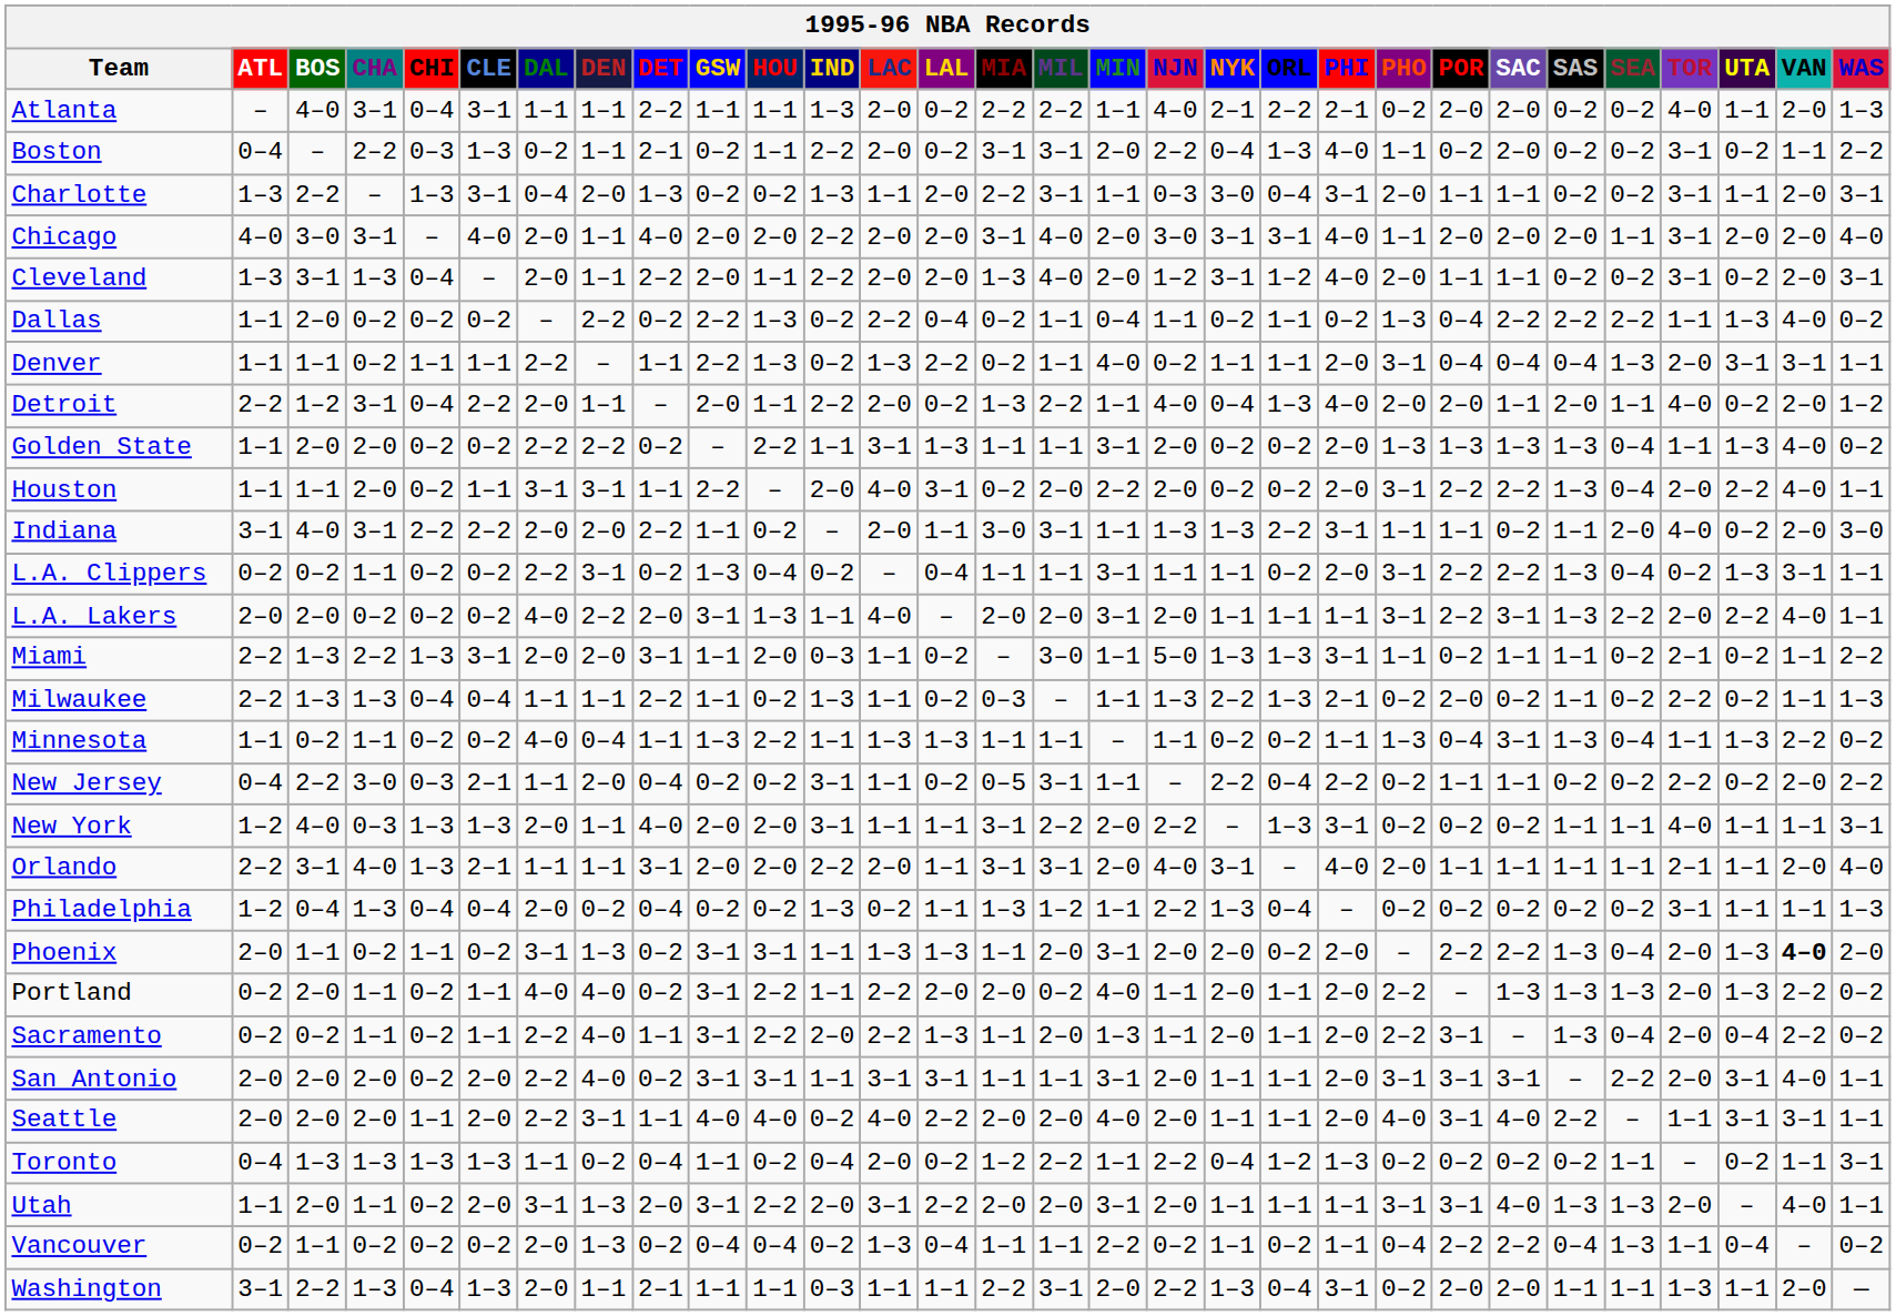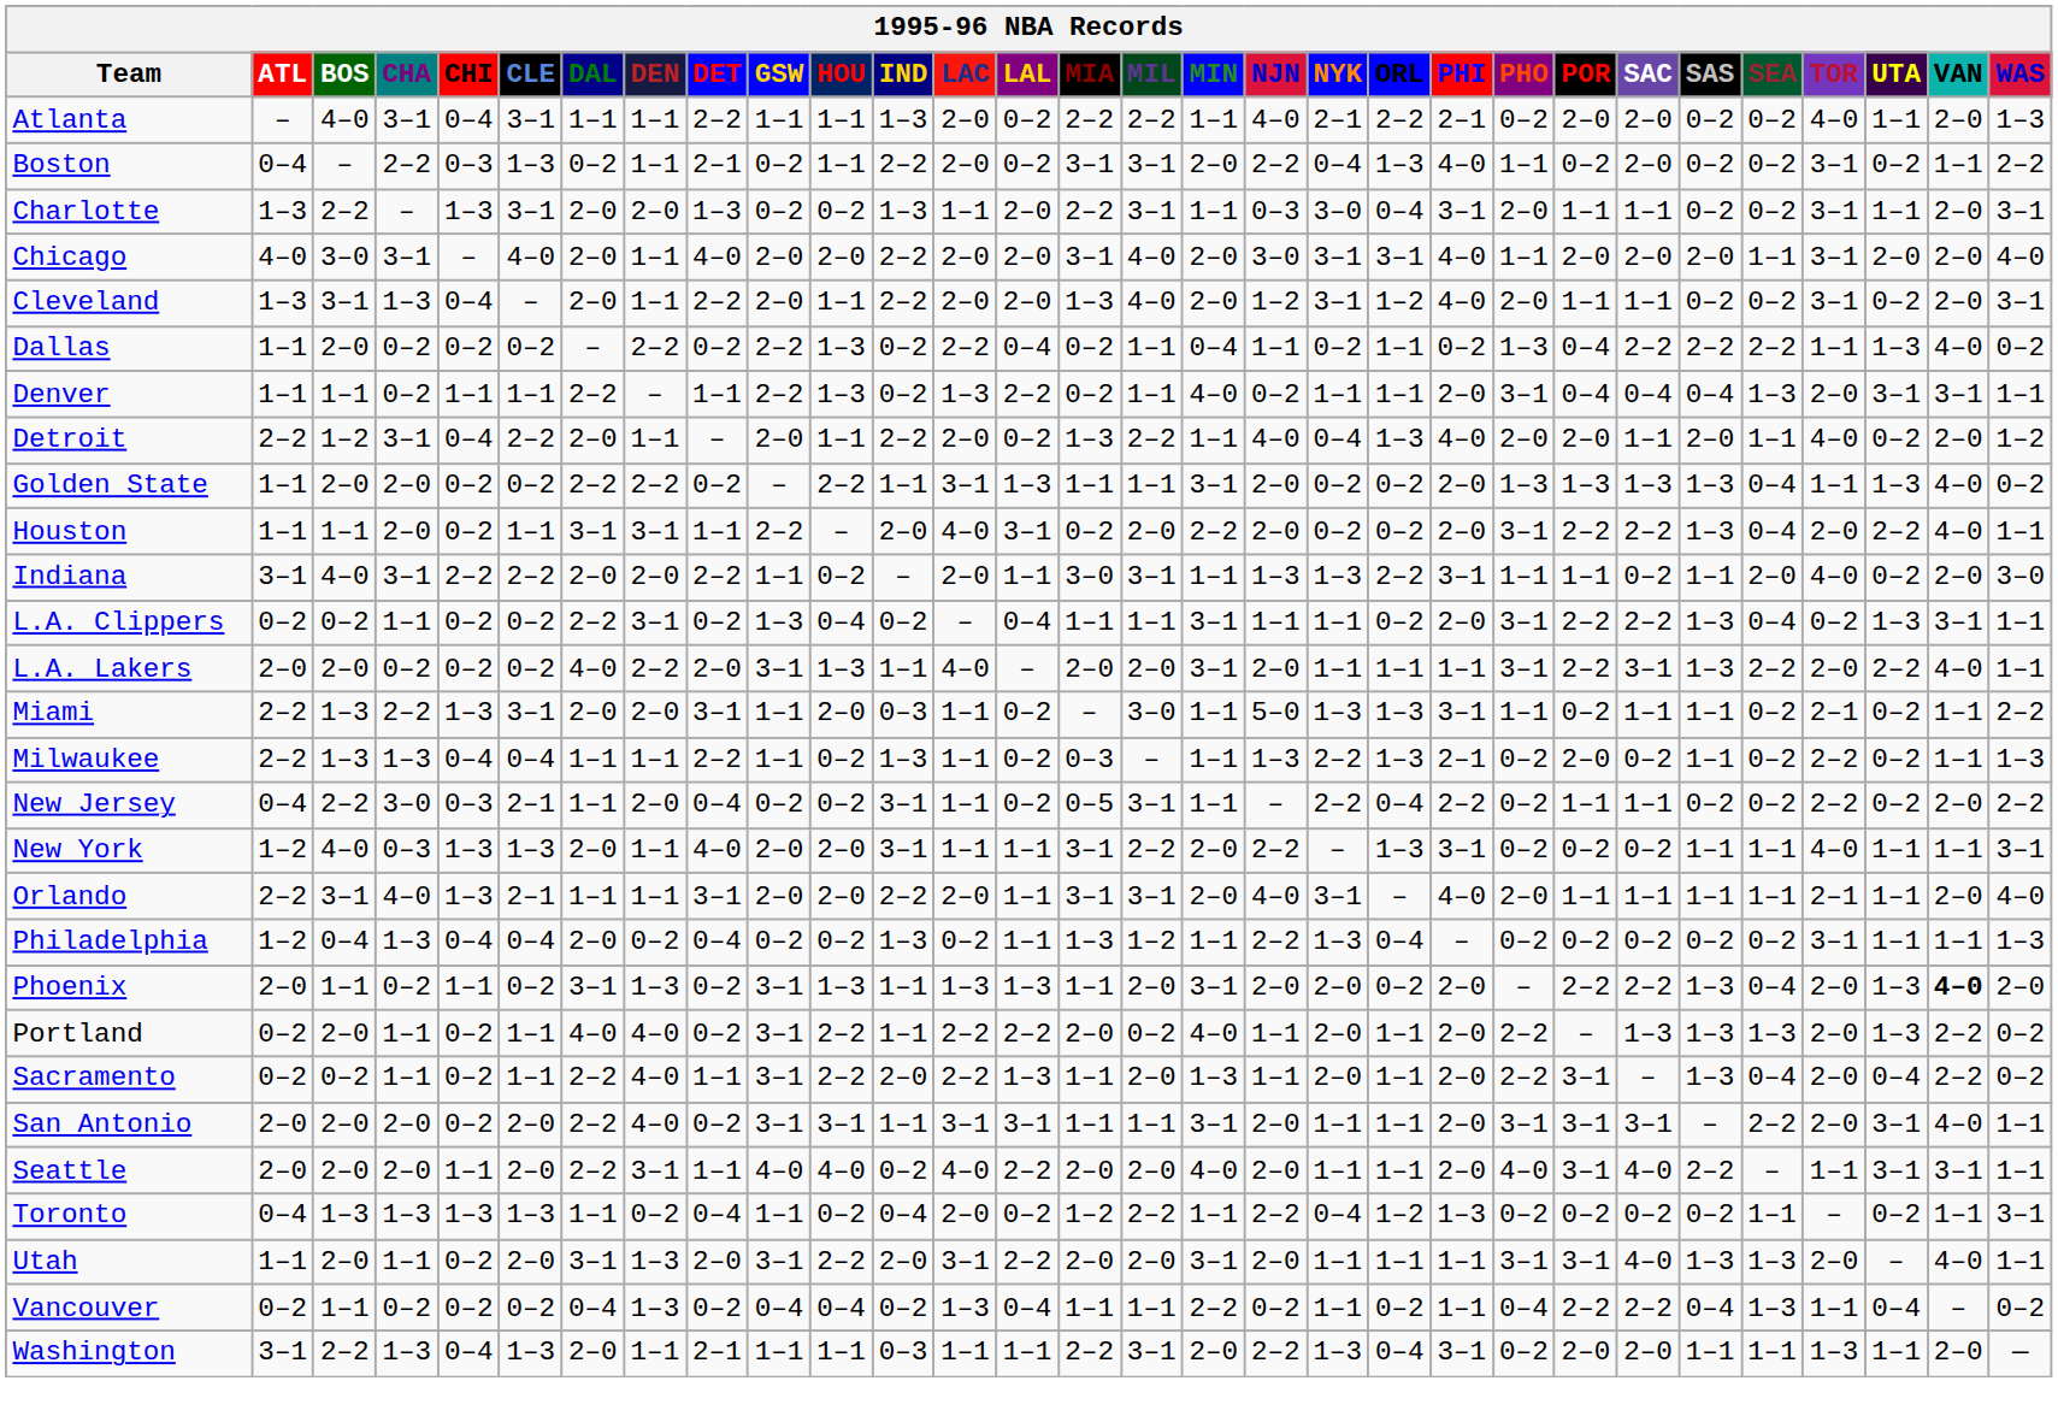Charlotte | DAL: 0–4 -> 2–0
- row: Minnesota | 1–1 | 0–2 | 1–1 | 0–2 | 0–2 | 4–0 | 0–4 | 1–1 | 1–3 | 2–2 | 1–1 | 1–3 | 1–3 | 1–1 | 1–1 | – | 1–1 | 0–2 | 0–2 | 1–1 | 1–3 | 0–4 | 3–1 | 1–3 | 0–4 | 1–1 | 1–3 | 2–2 | 0–2
Phoenix | HOU: 3–1 -> 1–3
Portland | LAL: 2–0 -> 2–2
Vancouver | DAL: 2–0 -> 0–4
